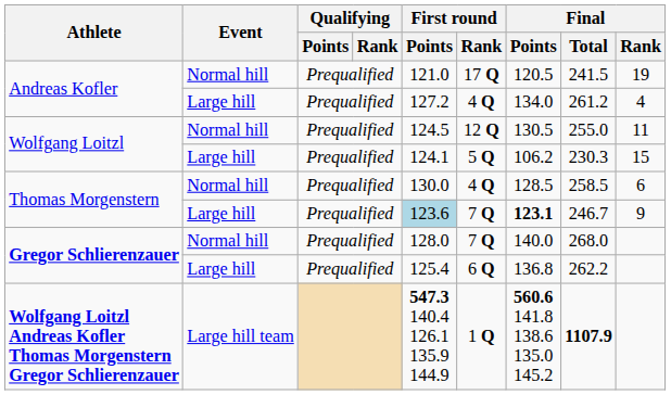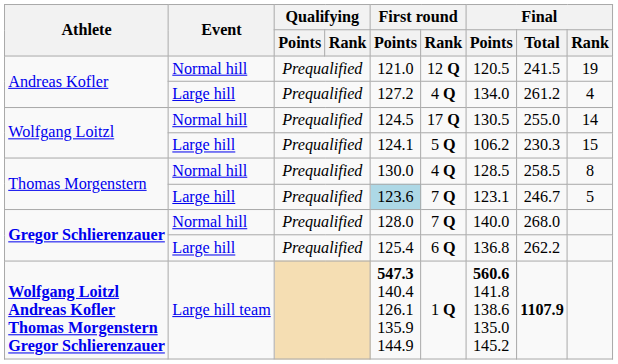Andreas Kofler / Normal hill | First round / Rank: 17 Q -> 12 Q
Wolfgang Loitzl / Normal hill | First round / Rank: 12 Q -> 17 Q
Wolfgang Loitzl / Normal hill | Final / Rank: 11 -> 14
Thomas Morgenstern / Normal hill | Final / Rank: 6 -> 8
Thomas Morgenstern / Large hill | Final / Points: bold -> normal
Thomas Morgenstern / Large hill | Final / Rank: 9 -> 5
